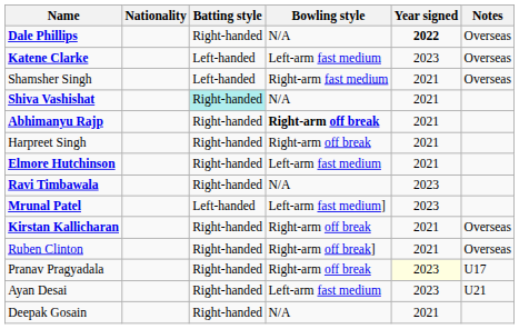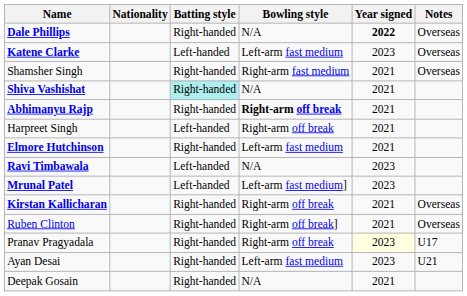Shamsher Singh | Batting style: Left-handed -> Right-handed
Harpreet Singh | Batting style: Right-handed -> Left-handed
Ravi Timbawala | Batting style: Right-handed -> Left-handed
